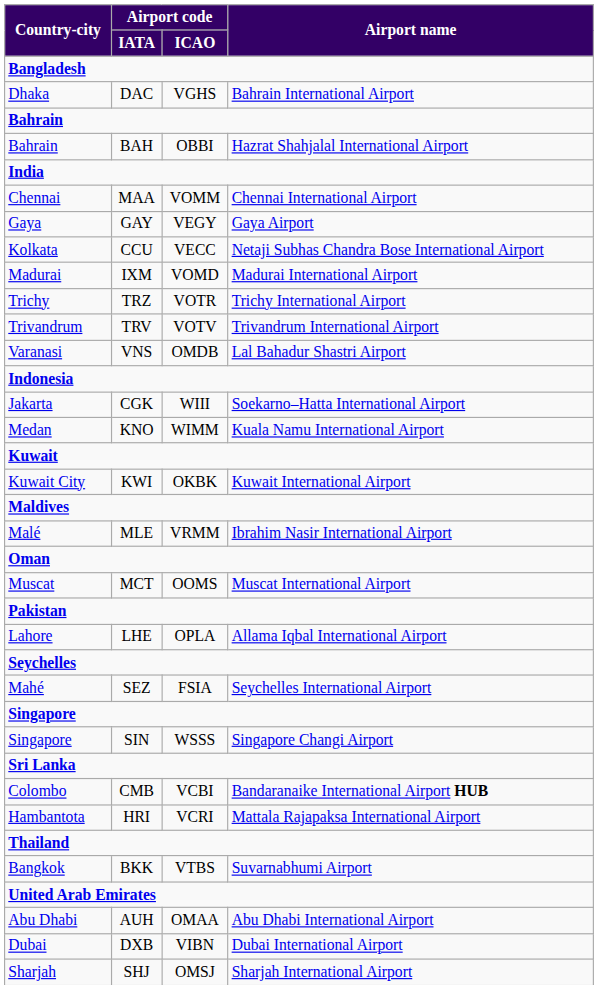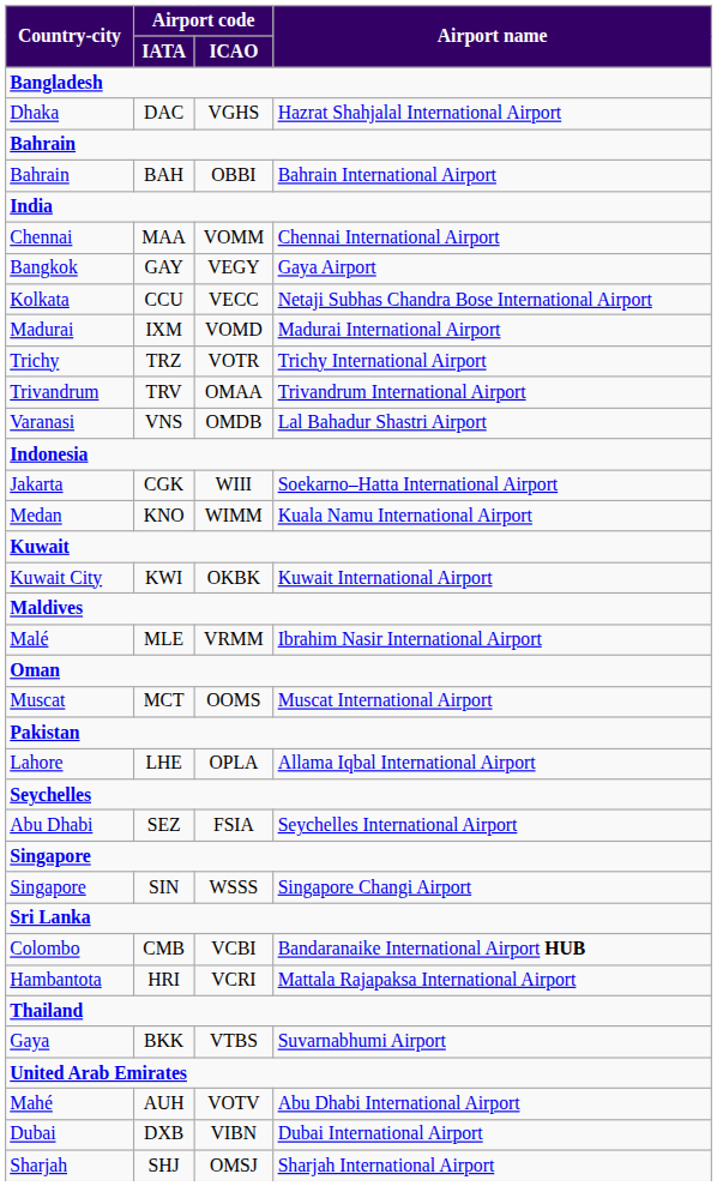DAC | Airport name: Bahrain International Airport -> Hazrat Shahjalal International Airport
BAH | Airport name: Hazrat Shahjalal International Airport -> Bahrain International Airport
GAY | Country-city: Gaya -> Bangkok
TRV | Airport code / ICAO: VOTV -> OMAA
SEZ | Country-city: Mahé -> Abu Dhabi
BKK | Country-city: Bangkok -> Gaya
AUH | Country-city: Abu Dhabi -> Mahé
AUH | Airport code / ICAO: OMAA -> VOTV
